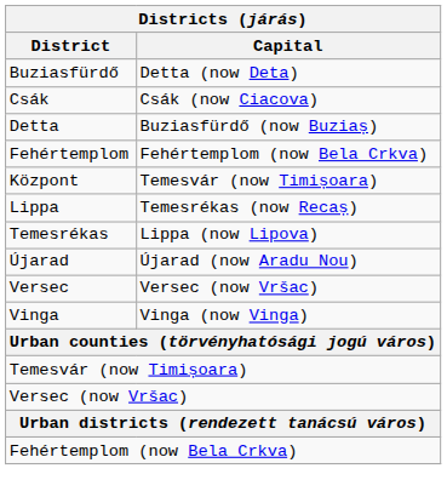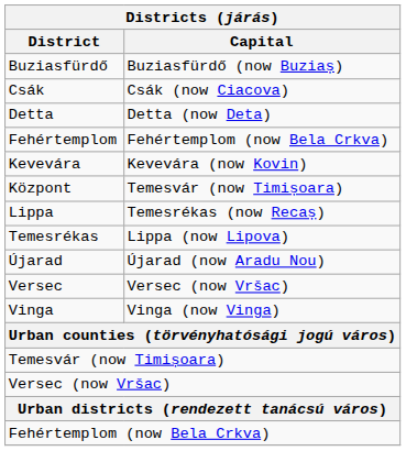Buziasfürdő | Capital: Detta (now Deta) -> Buziasfürdő (now Buziaș)
Detta | Capital: Buziasfürdő (now Buziaș) -> Detta (now Deta)
+ row: Kevevára | Kevevára (now Kovin)
